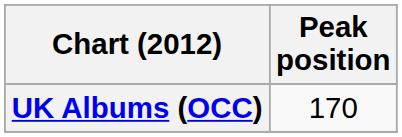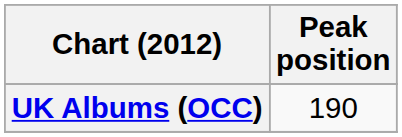UK Albums (OCC) | Peak position: 170 -> 190
